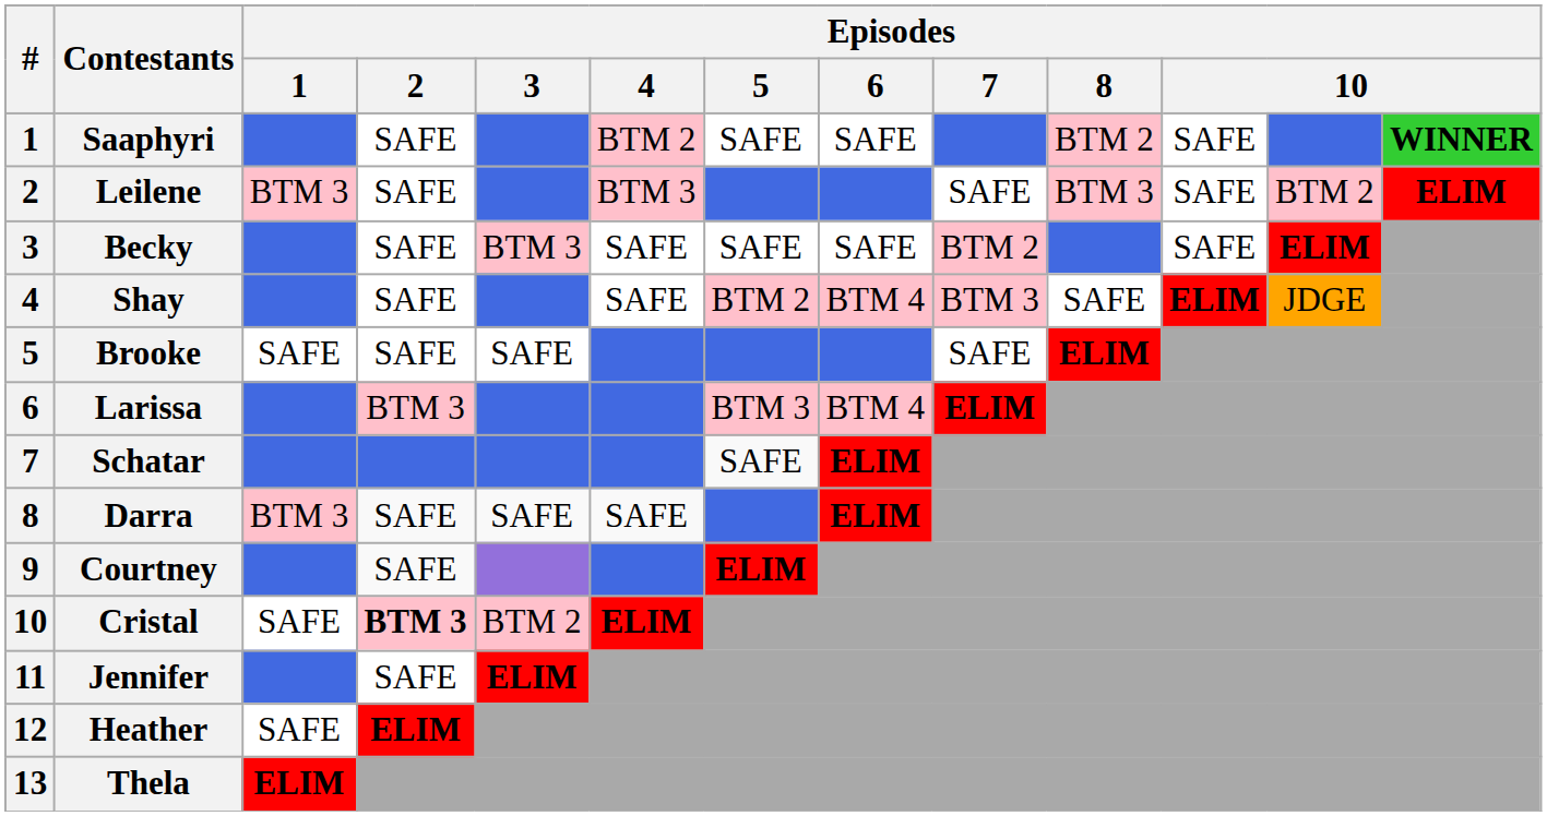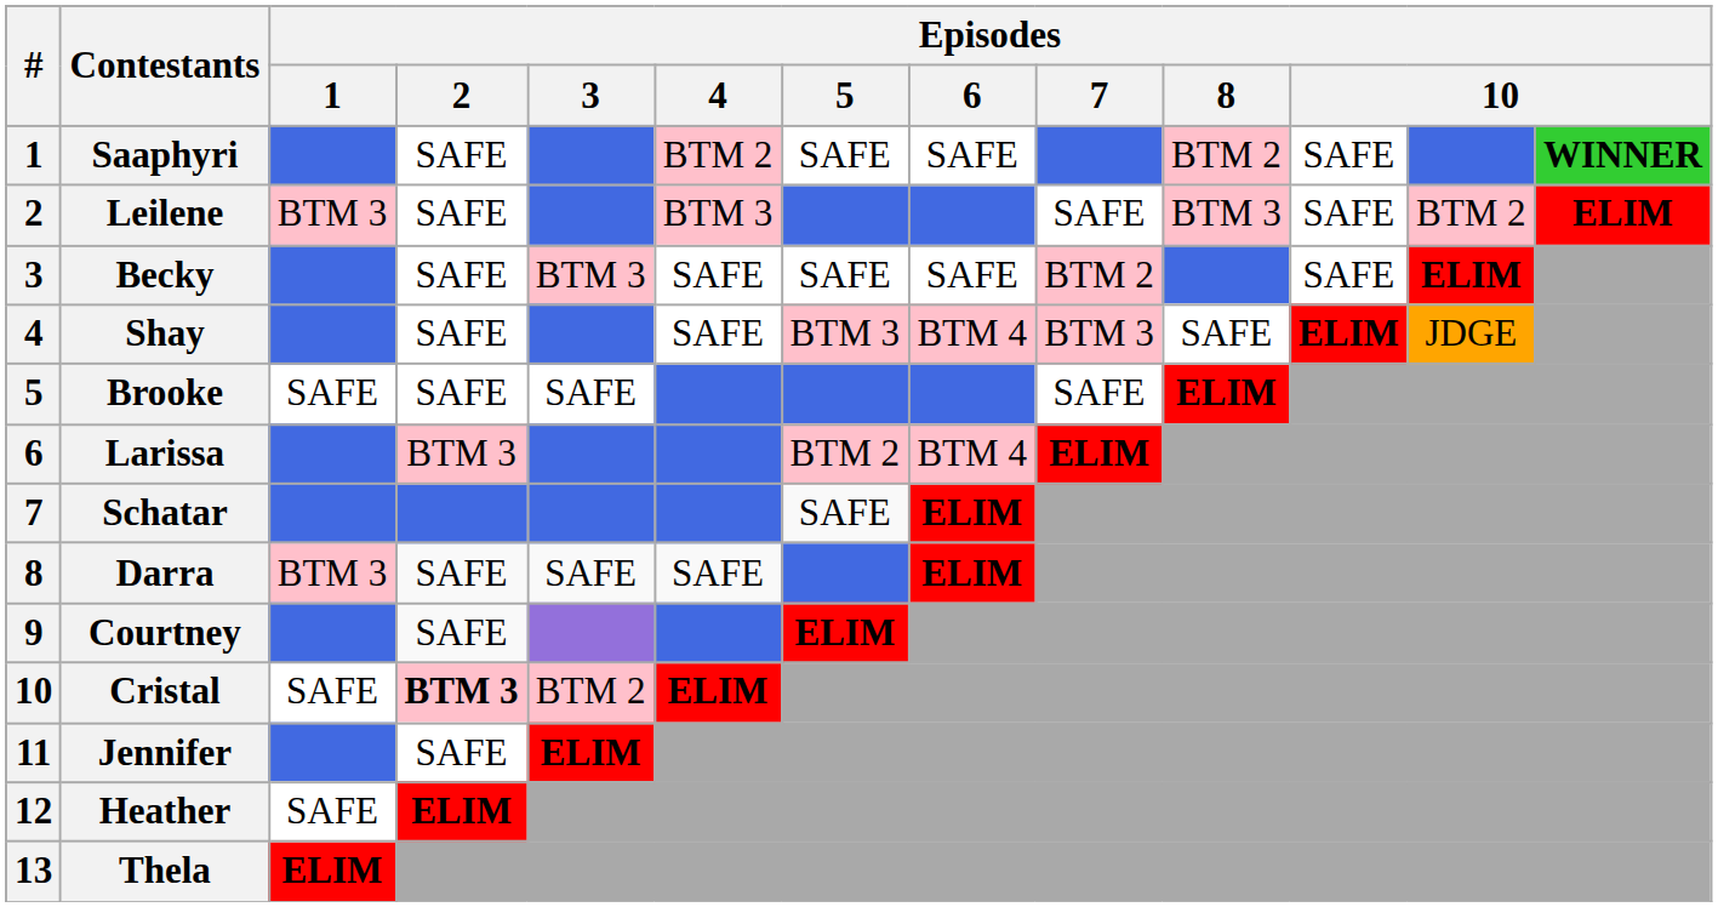Shay | Episodes / 5: BTM 2 -> BTM 3
Larissa | Episodes / 5: BTM 3 -> BTM 2
